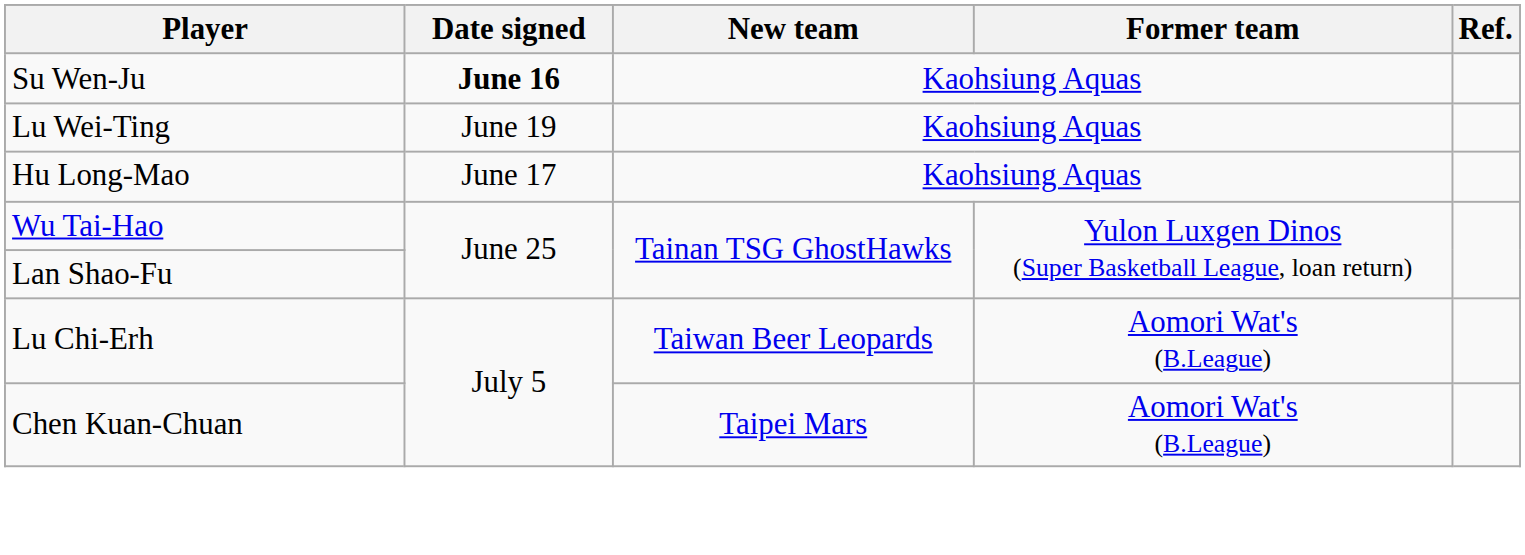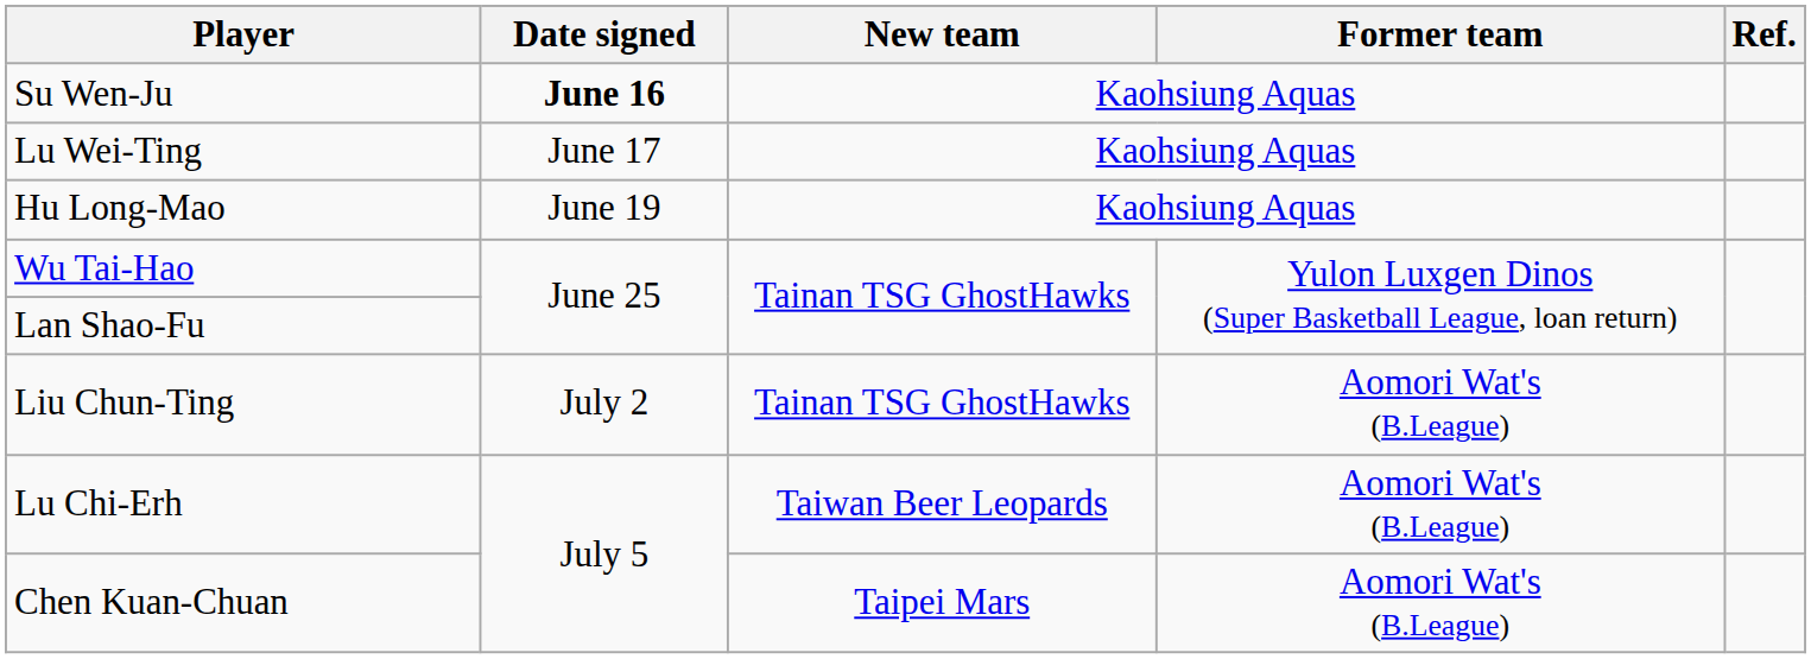Lu Wei-Ting | Date signed: June 19 -> June 17
Hu Long-Mao | Date signed: June 17 -> June 19
+ row: Liu Chun-Ting | July 2 | Tainan TSG GhostHawks | Aomori Wat's (B.League)
